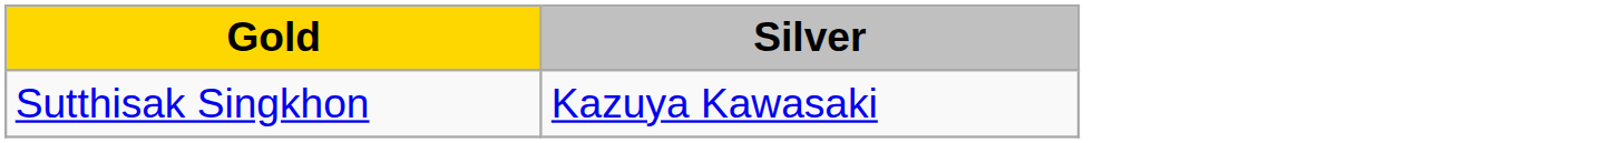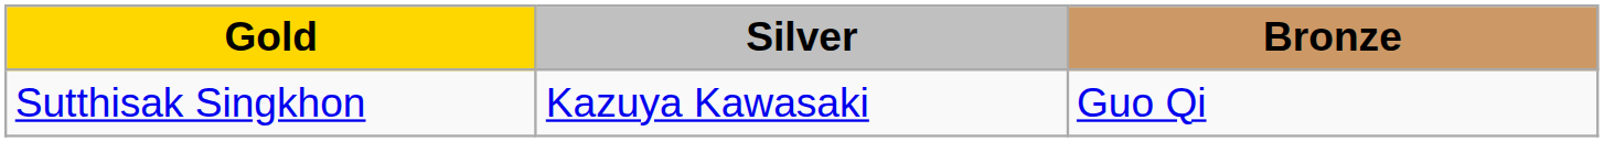+ column: Bronze | Guo Qi
